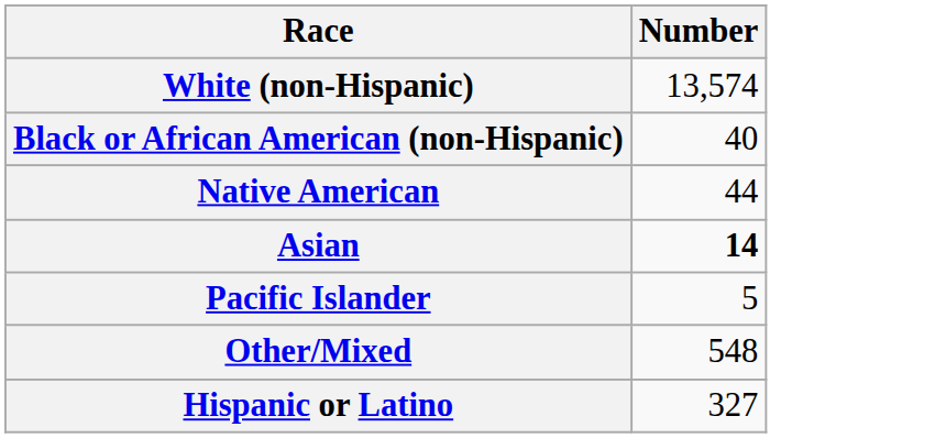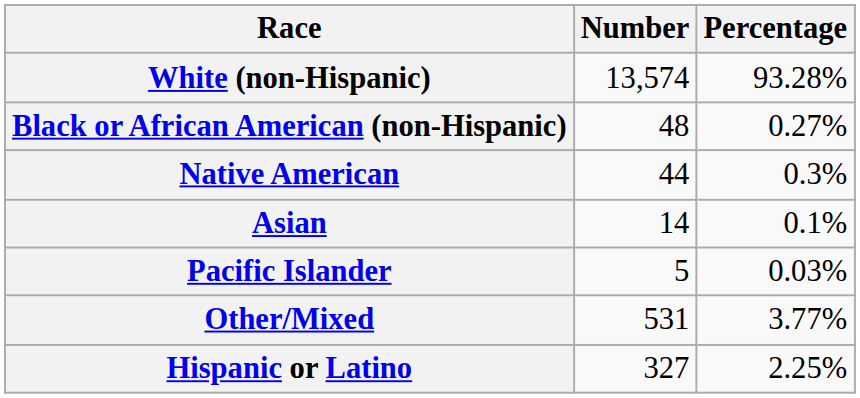+ column: Percentage | 93.28% | 0.27% | 0.3% | 0.1% | 0.03% | 3.77% | 2.25%
Black or African American (non-Hispanic) | Number: 40 -> 48
Asian | Number: bold -> normal
Other/Mixed | Number: 548 -> 531
